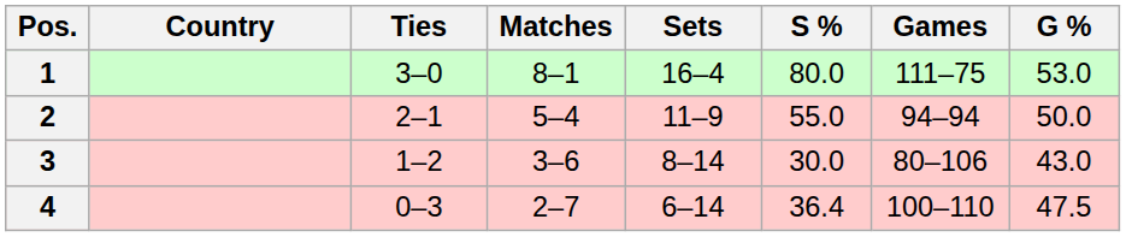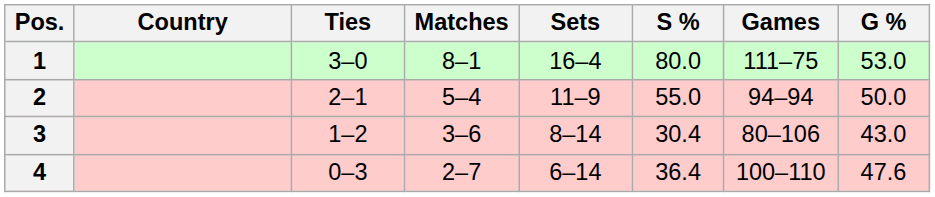3 | S %: 30.0 -> 30.4
4 | G %: 47.5 -> 47.6
